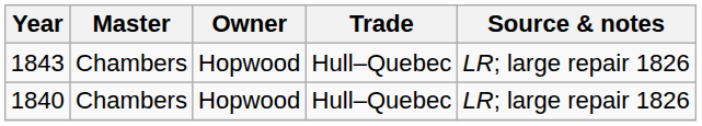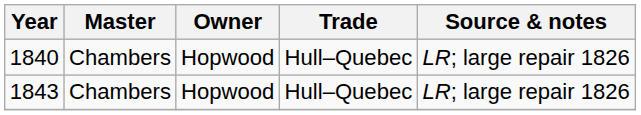rows swapped: 1840 <-> 1843
